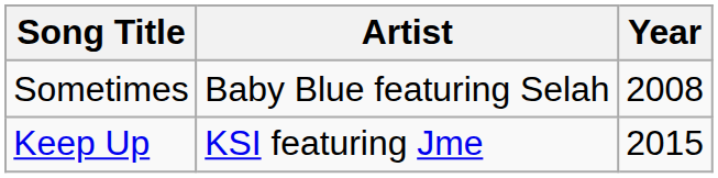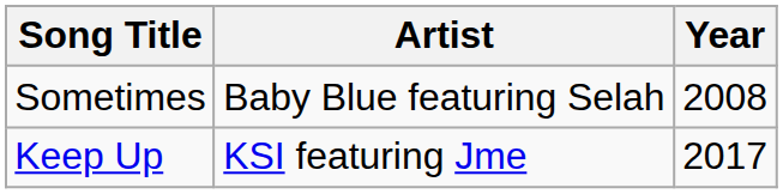Keep Up | Year: 2015 -> 2017
